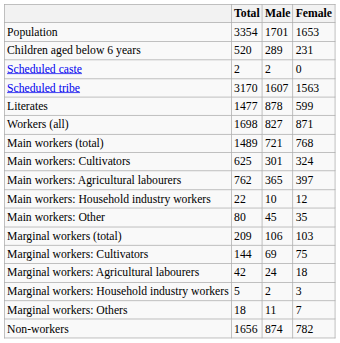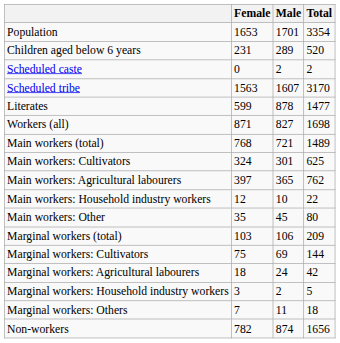columns swapped: Total <-> Female
